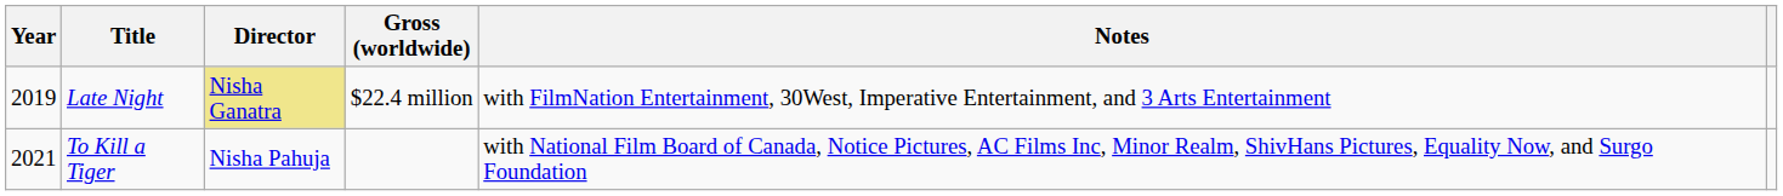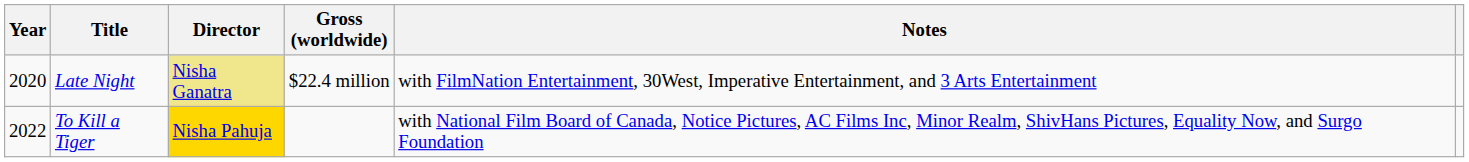Late Night | Year: 2019 -> 2020
To Kill a Tiger | Year: 2021 -> 2022
To Kill a Tiger | Director: no background -> gold background
